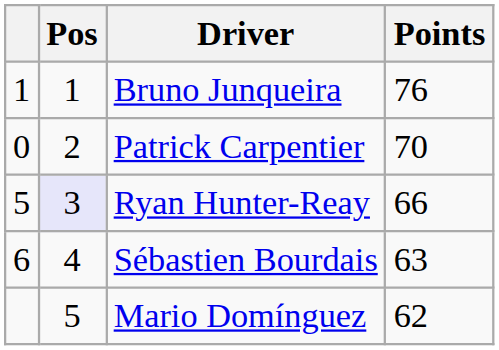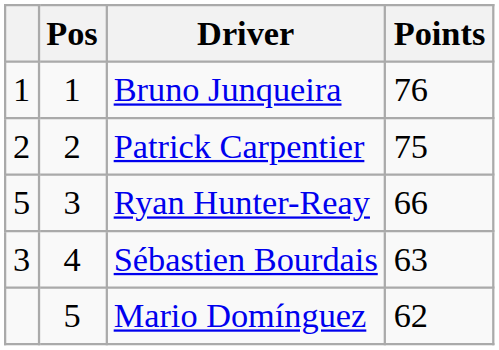Patrick Carpentier | column 1: 0 -> 2
Patrick Carpentier | Points: 70 -> 75
Ryan Hunter-Reay | Pos: lavender background -> no background
Sébastien Bourdais | column 1: 6 -> 3
